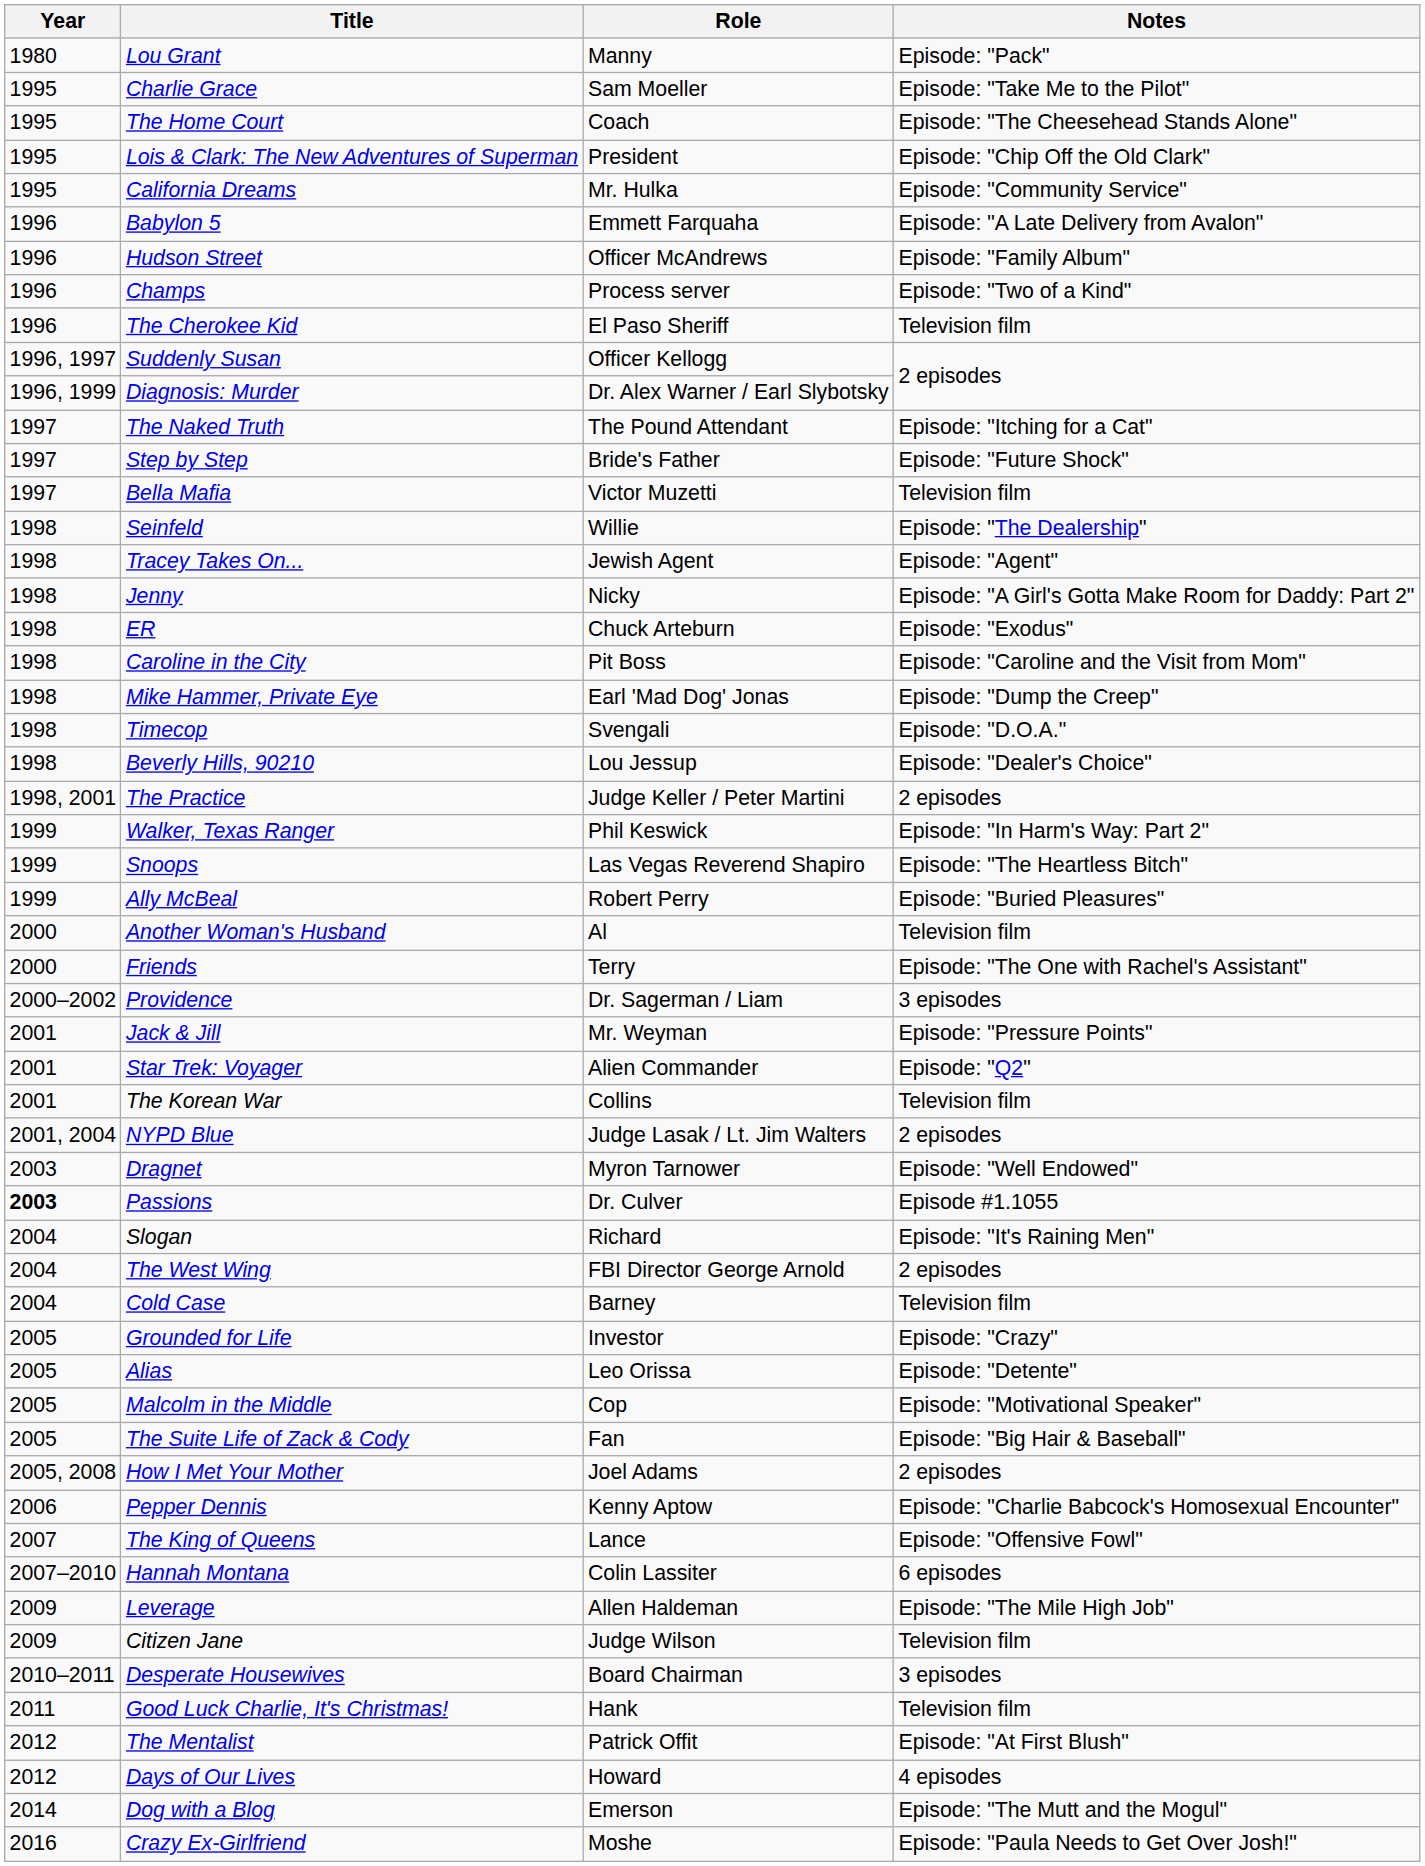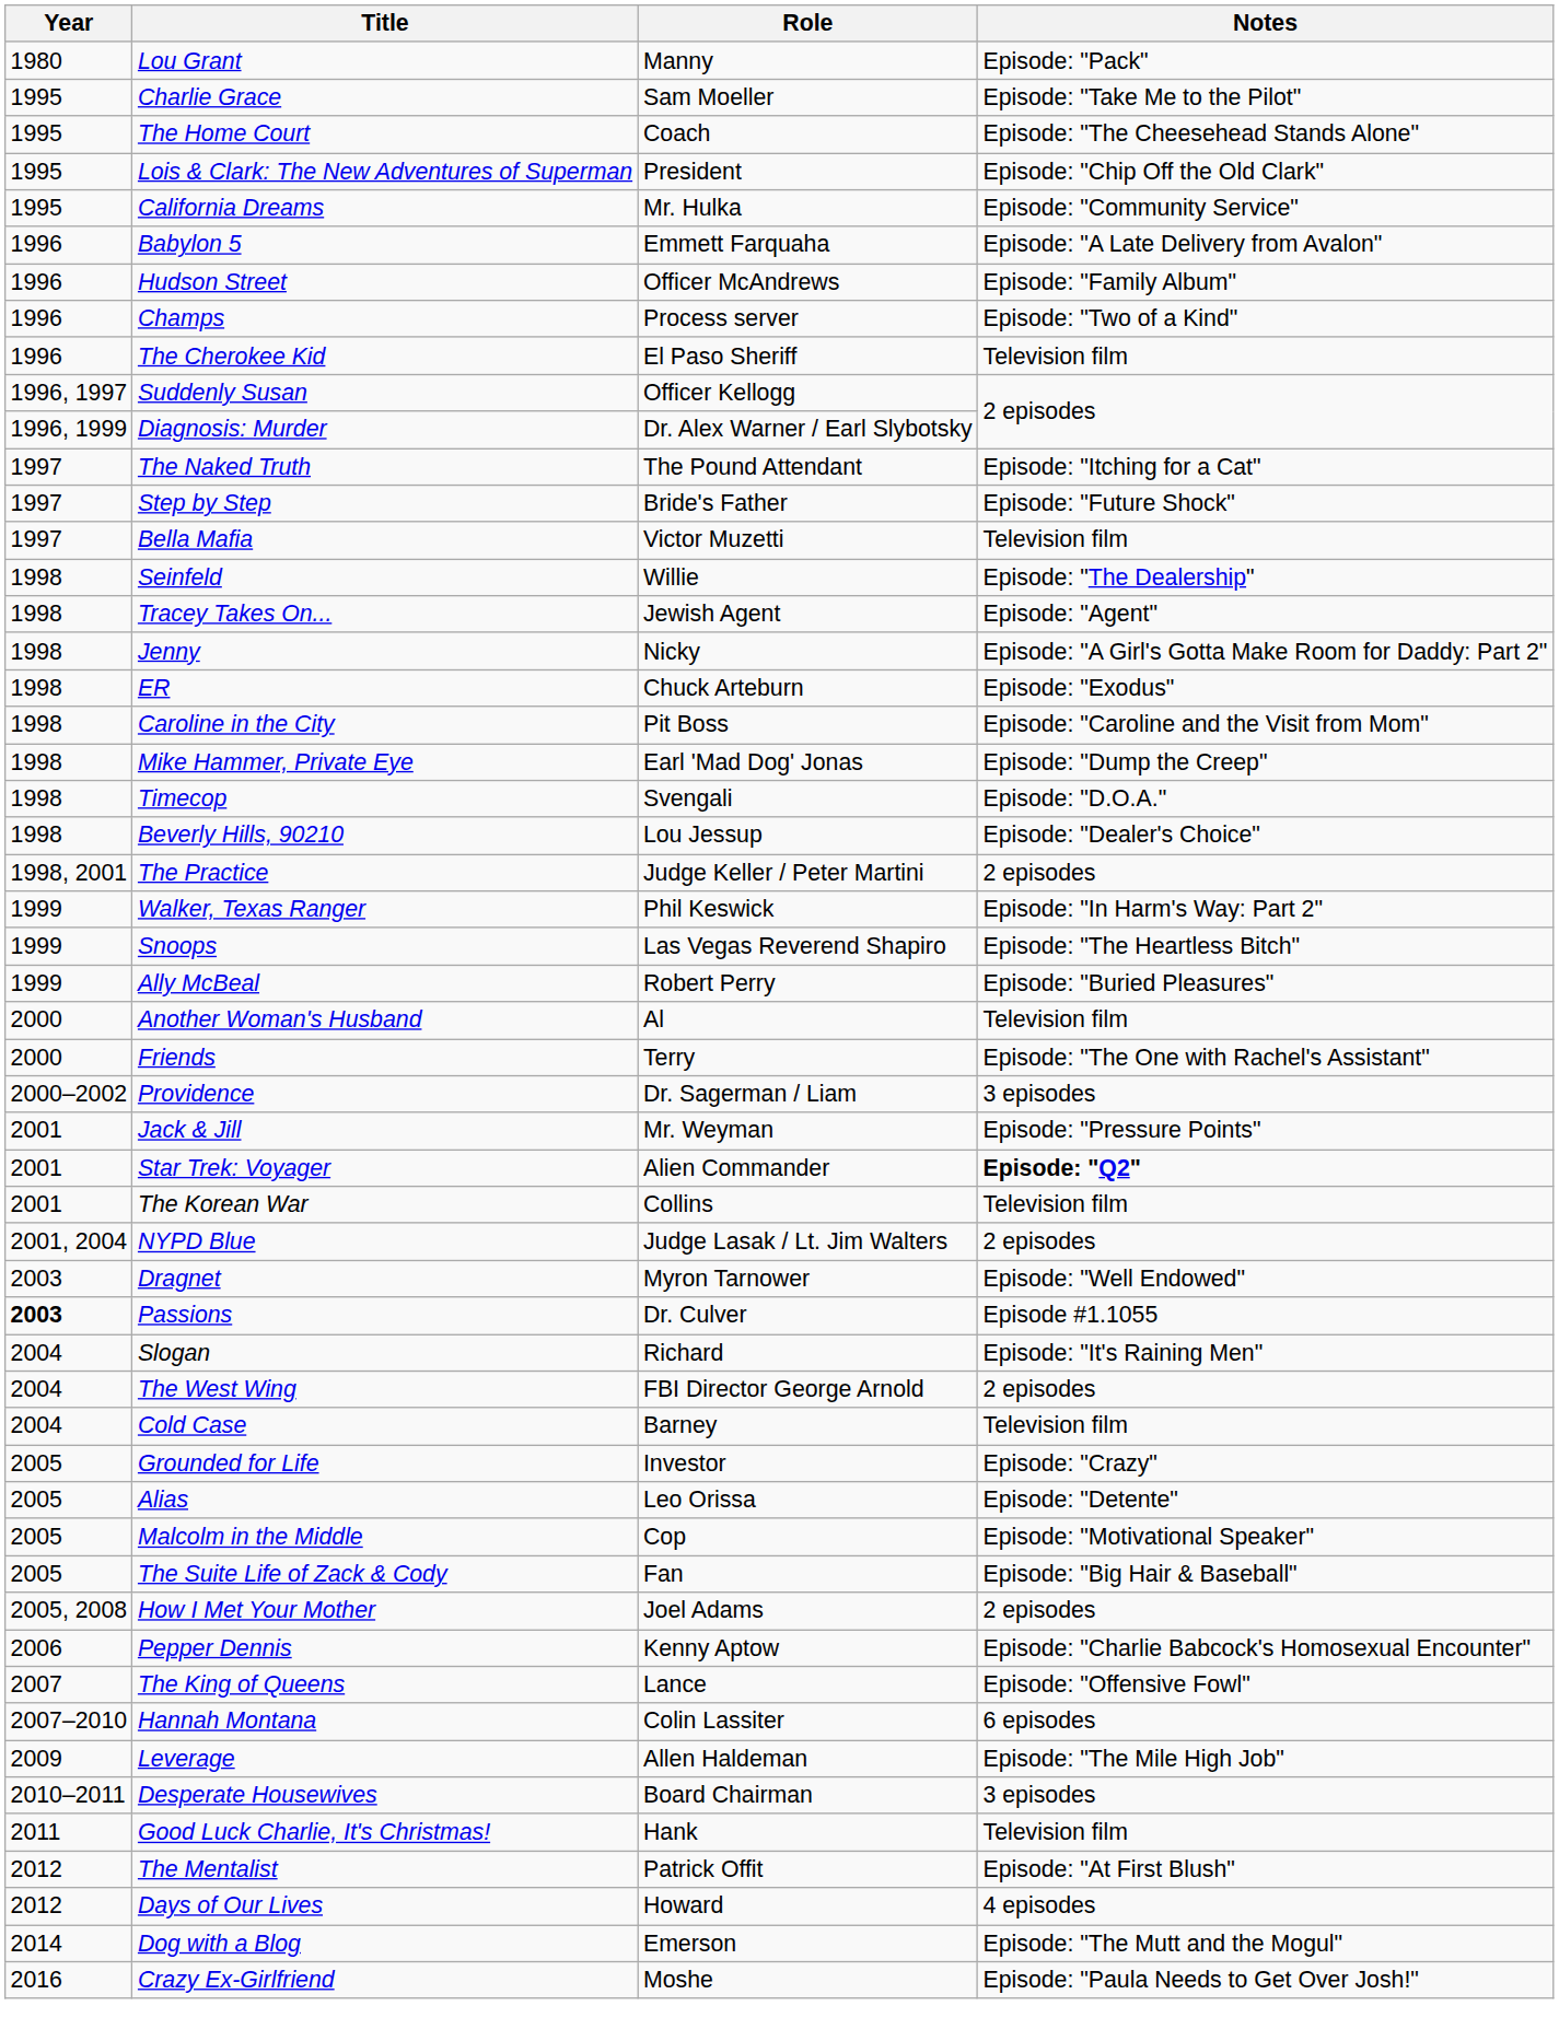Star Trek: Voyager | Notes: normal -> bold
- row: 2009 | Citizen Jane | Judge Wilson | Television film
